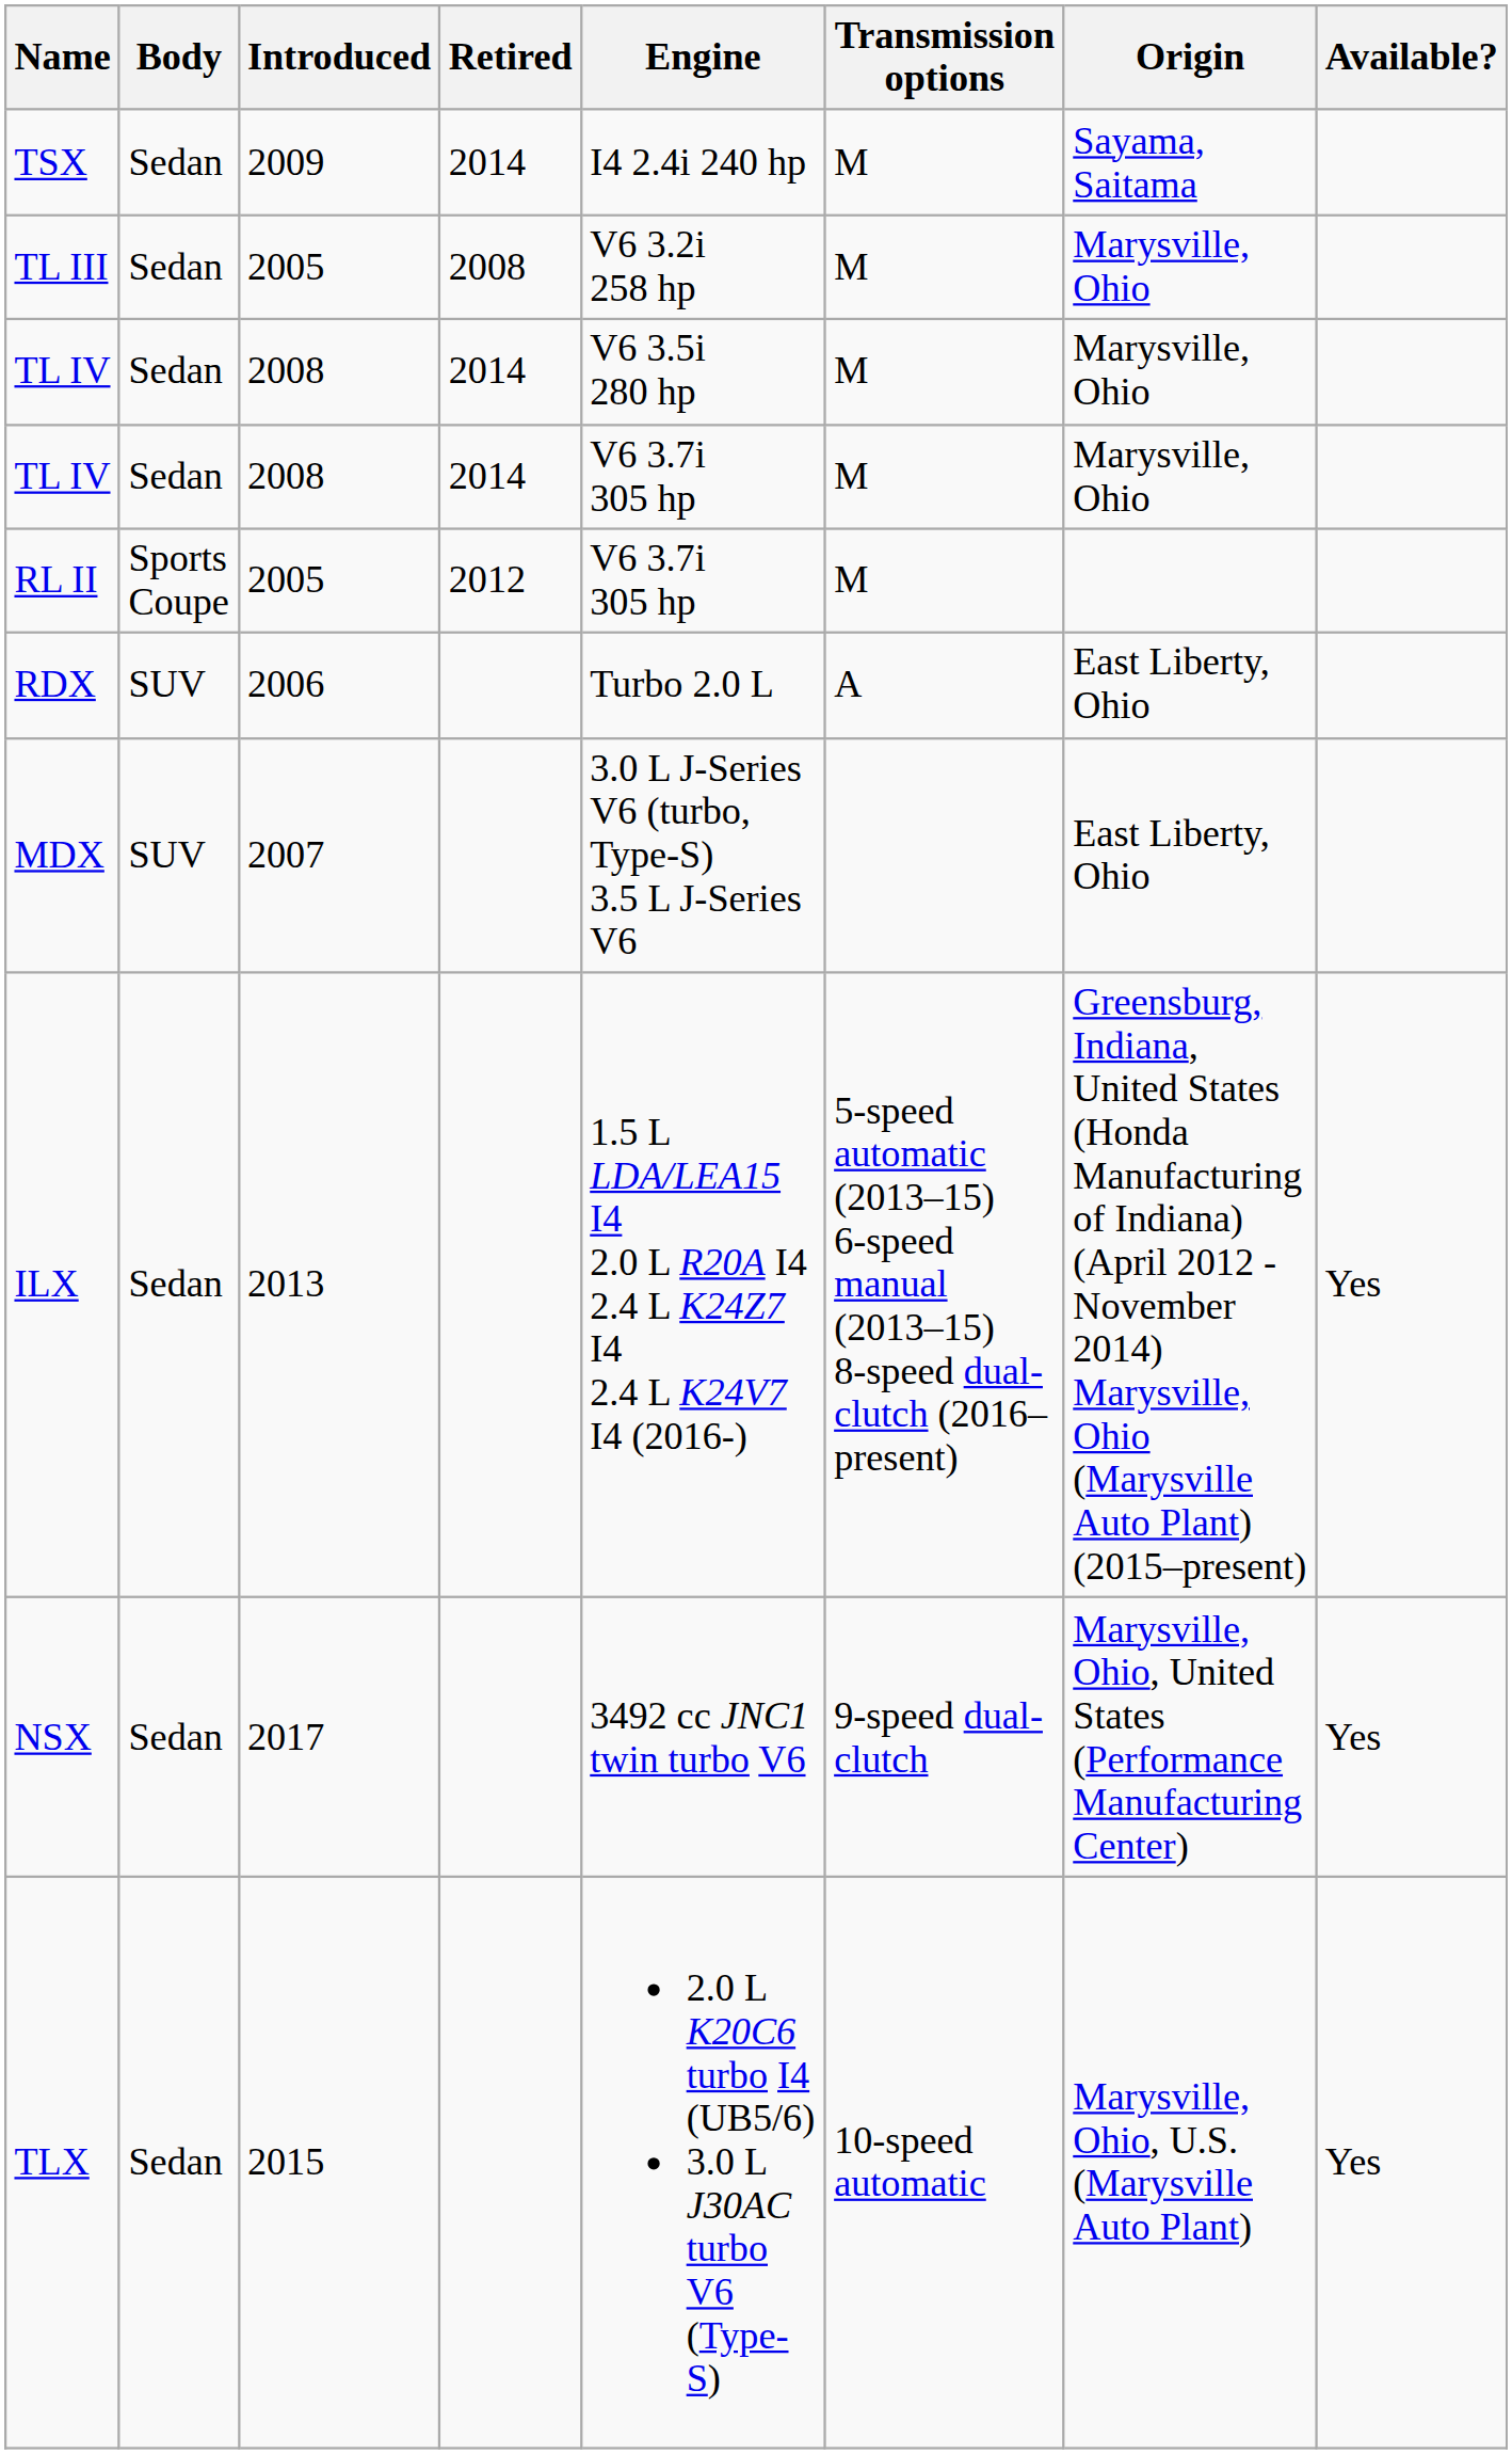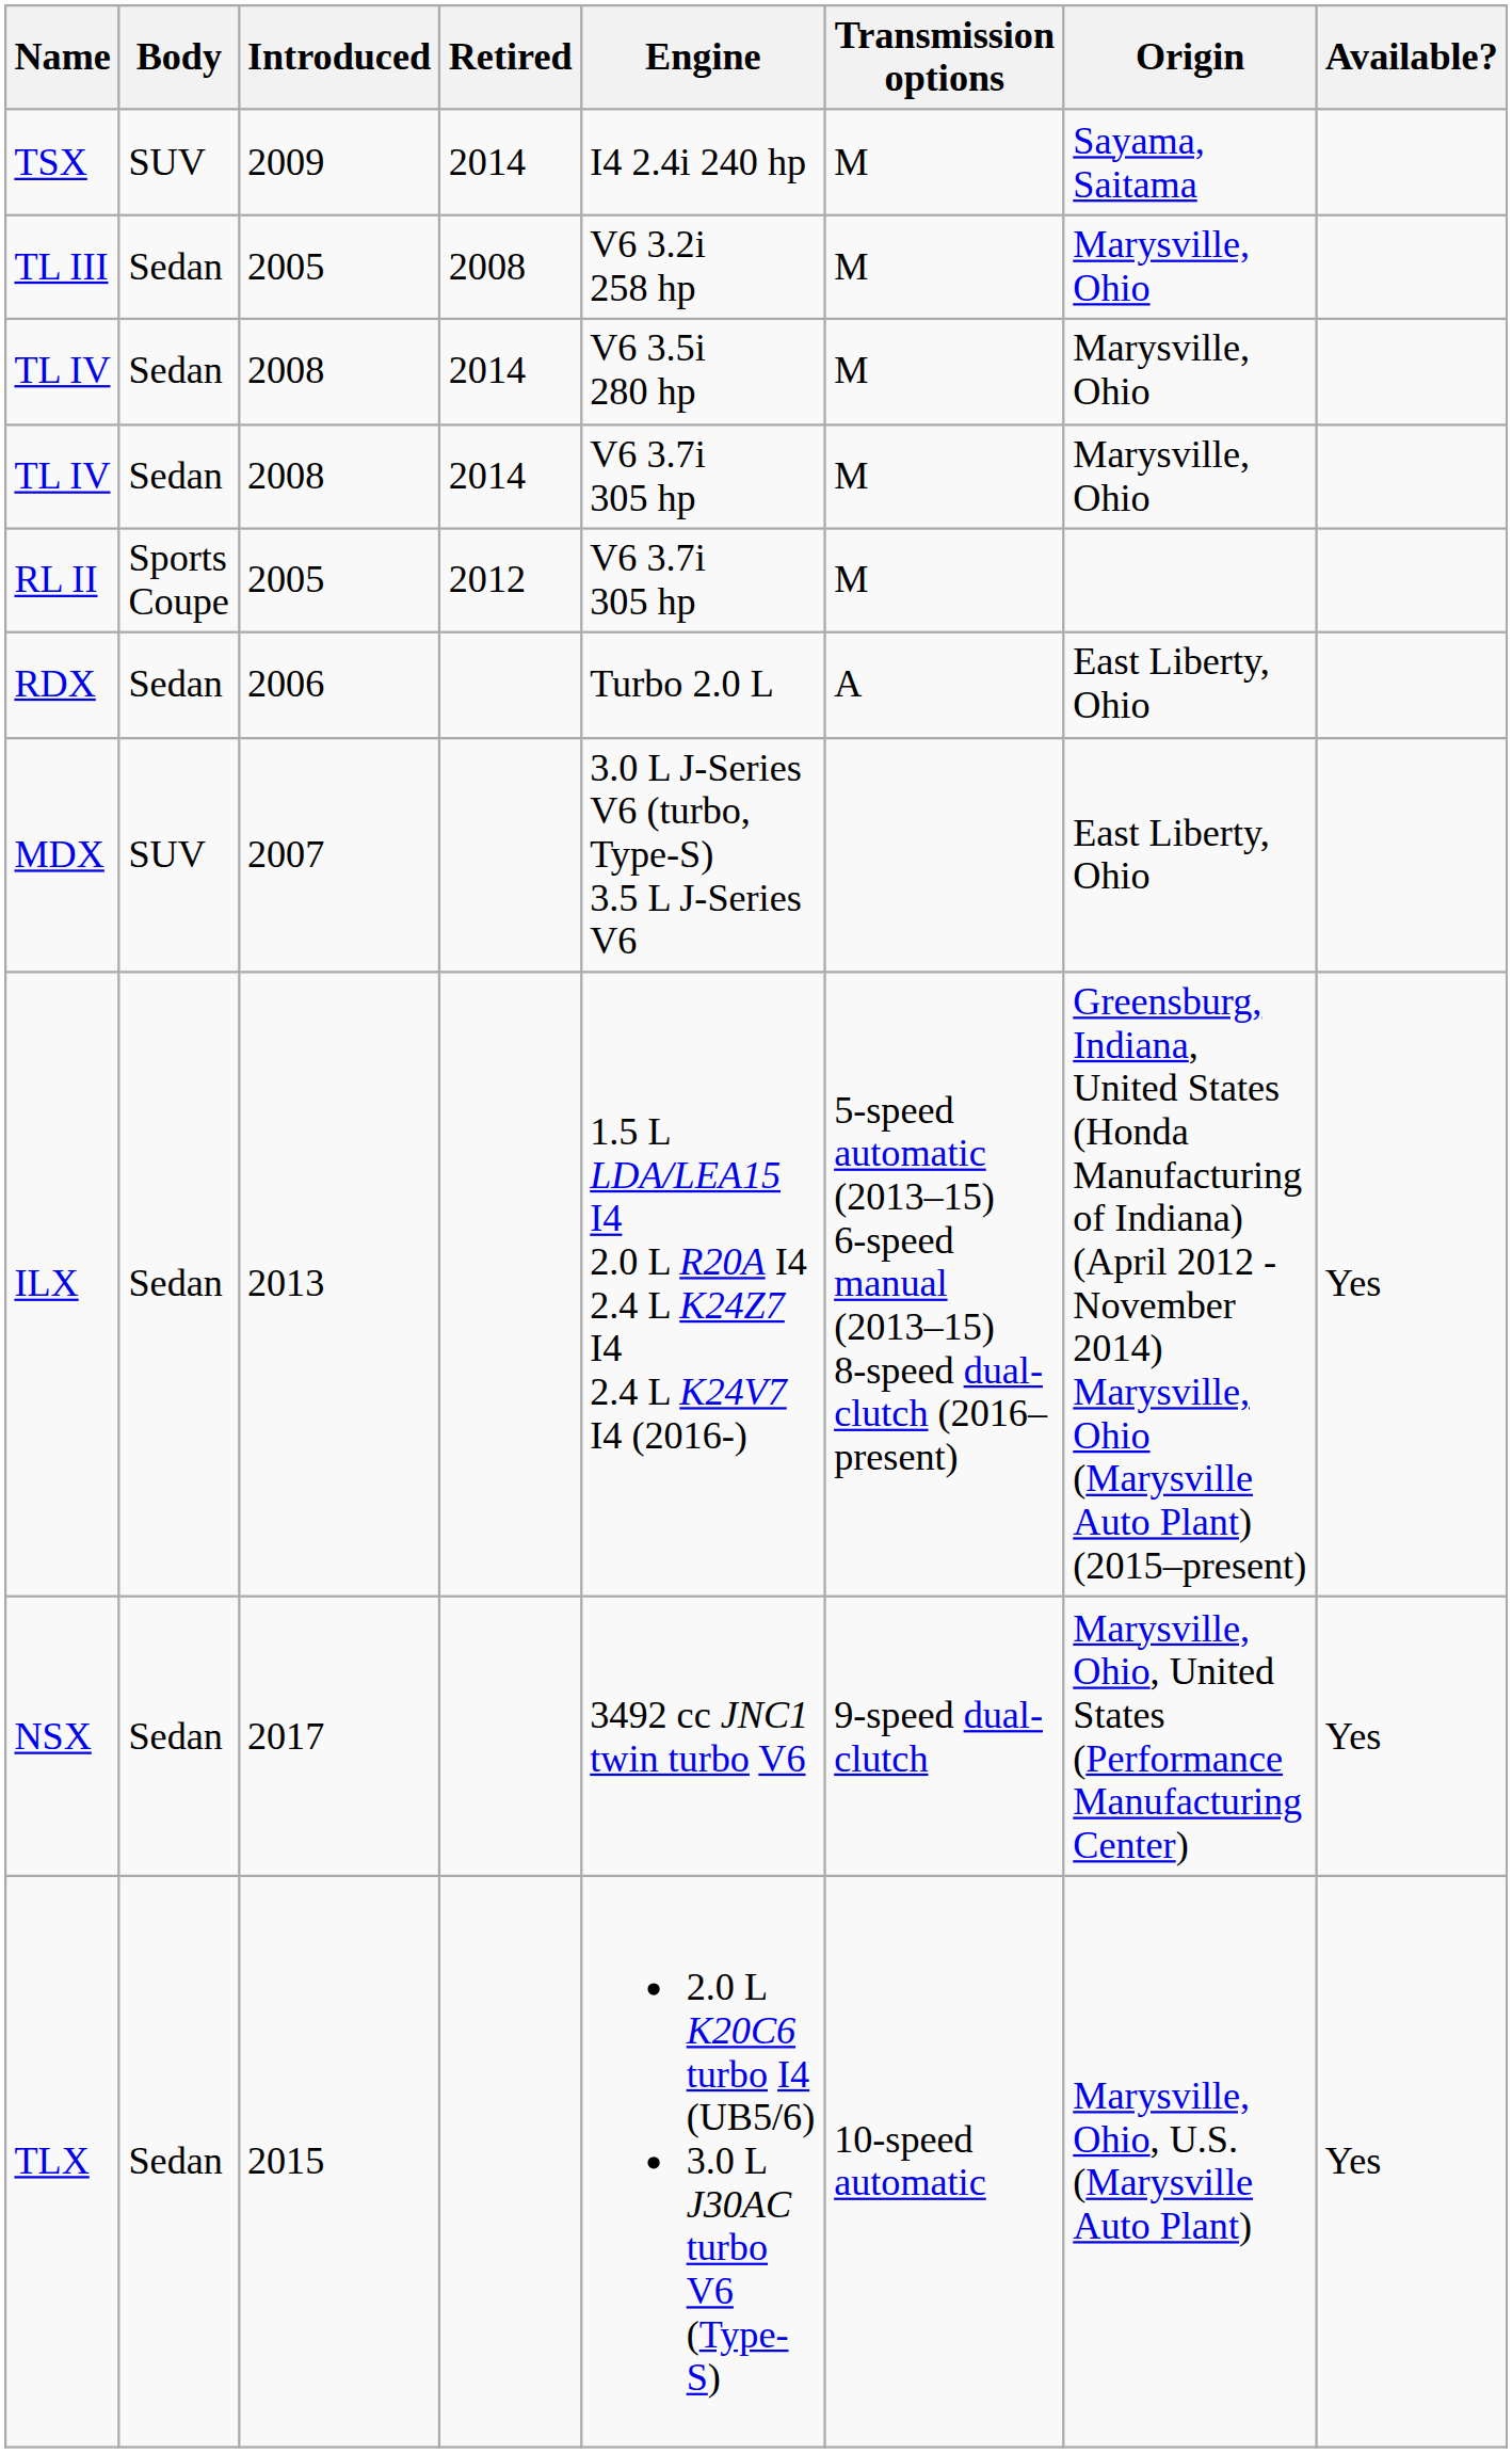TSX | Body: Sedan -> SUV
RDX | Body: SUV -> Sedan
